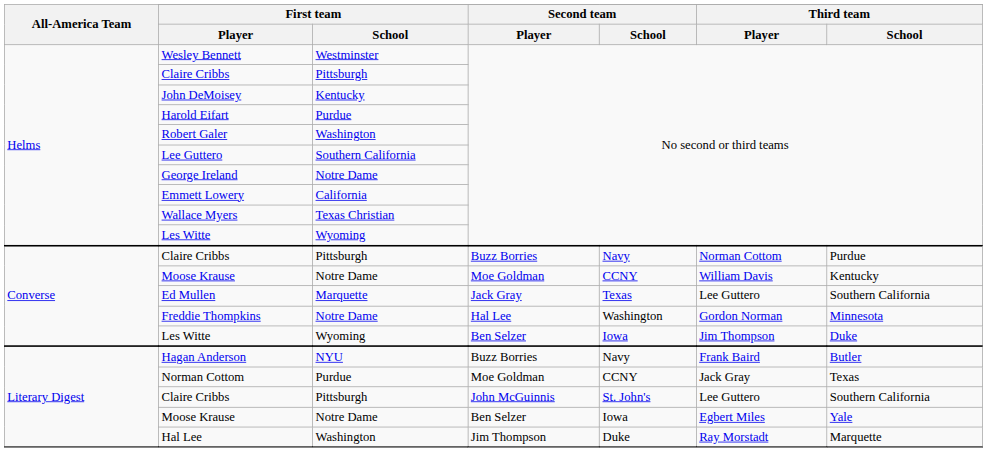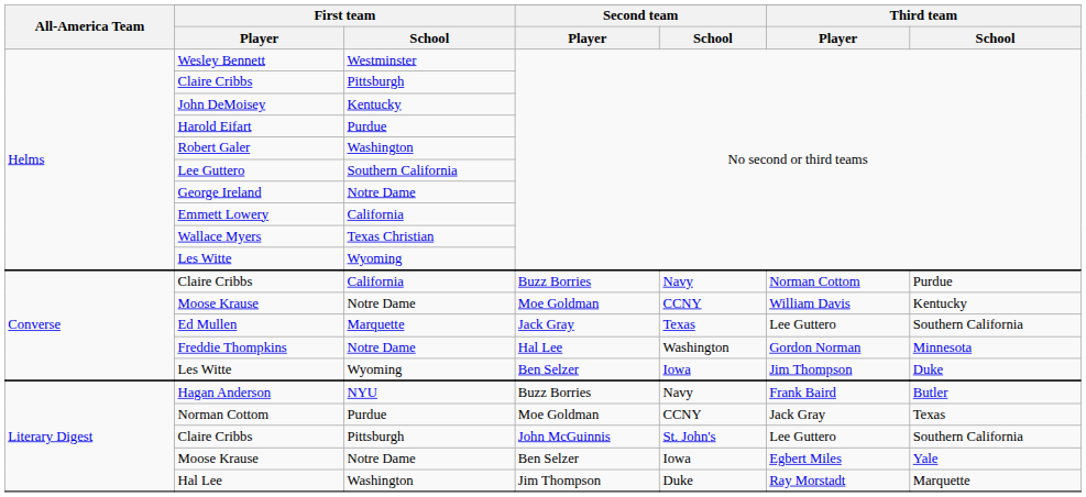Claire Cribbs / Buzz Borries | First team / School: Pittsburgh -> California
